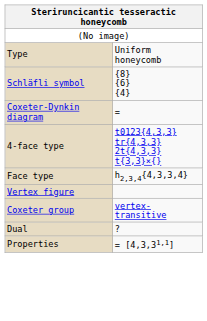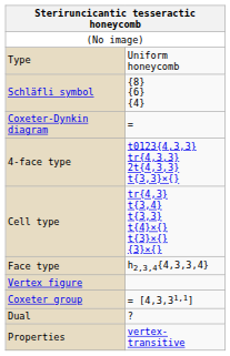+ row: Cell type | tr{4,3} t{3,4} t{3,3} t{4}×{} t{3}×{} {3}×{}
Coxeter group | column 2: vertex-transitive -> = [4,3,31,1]
Properties | column 2: = [4,3,31,1] -> vertex-transitive
